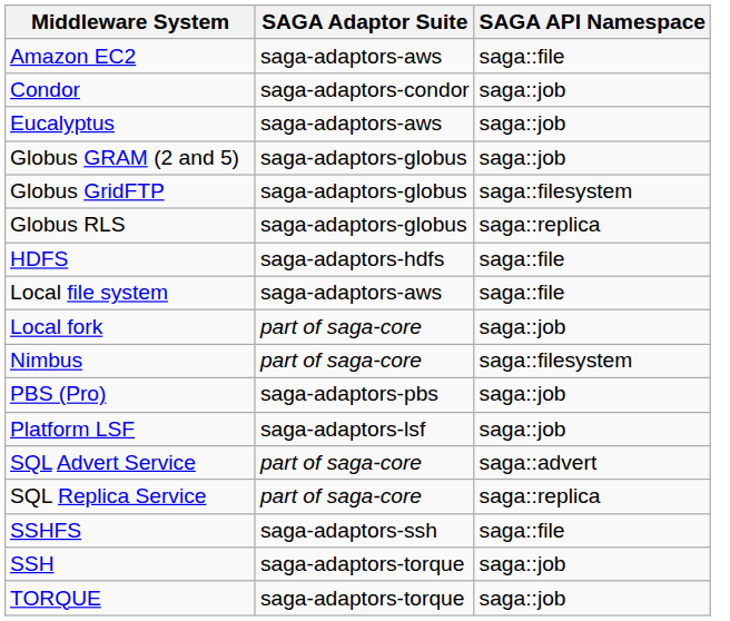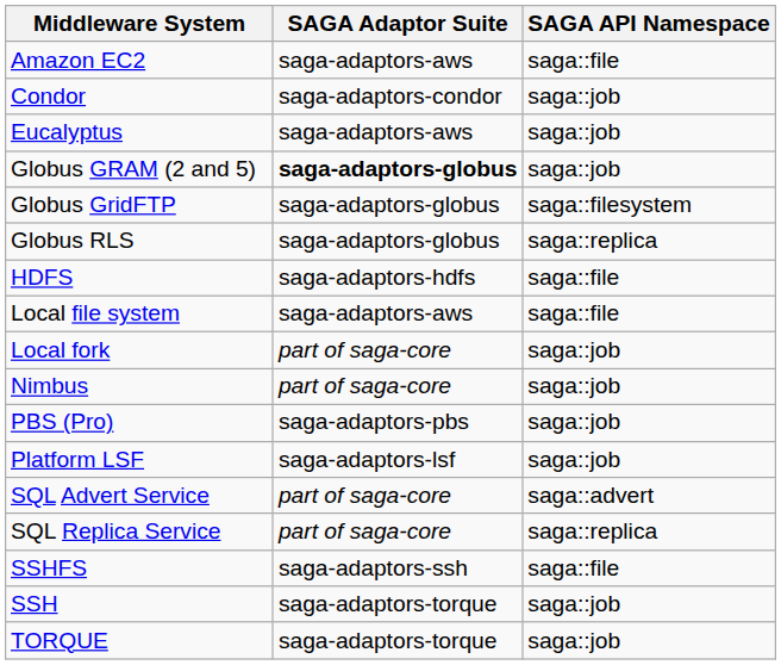Globus GRAM (2 and 5) | SAGA Adaptor Suite: normal -> bold
Nimbus | SAGA API Namespace: saga::filesystem -> saga::job
